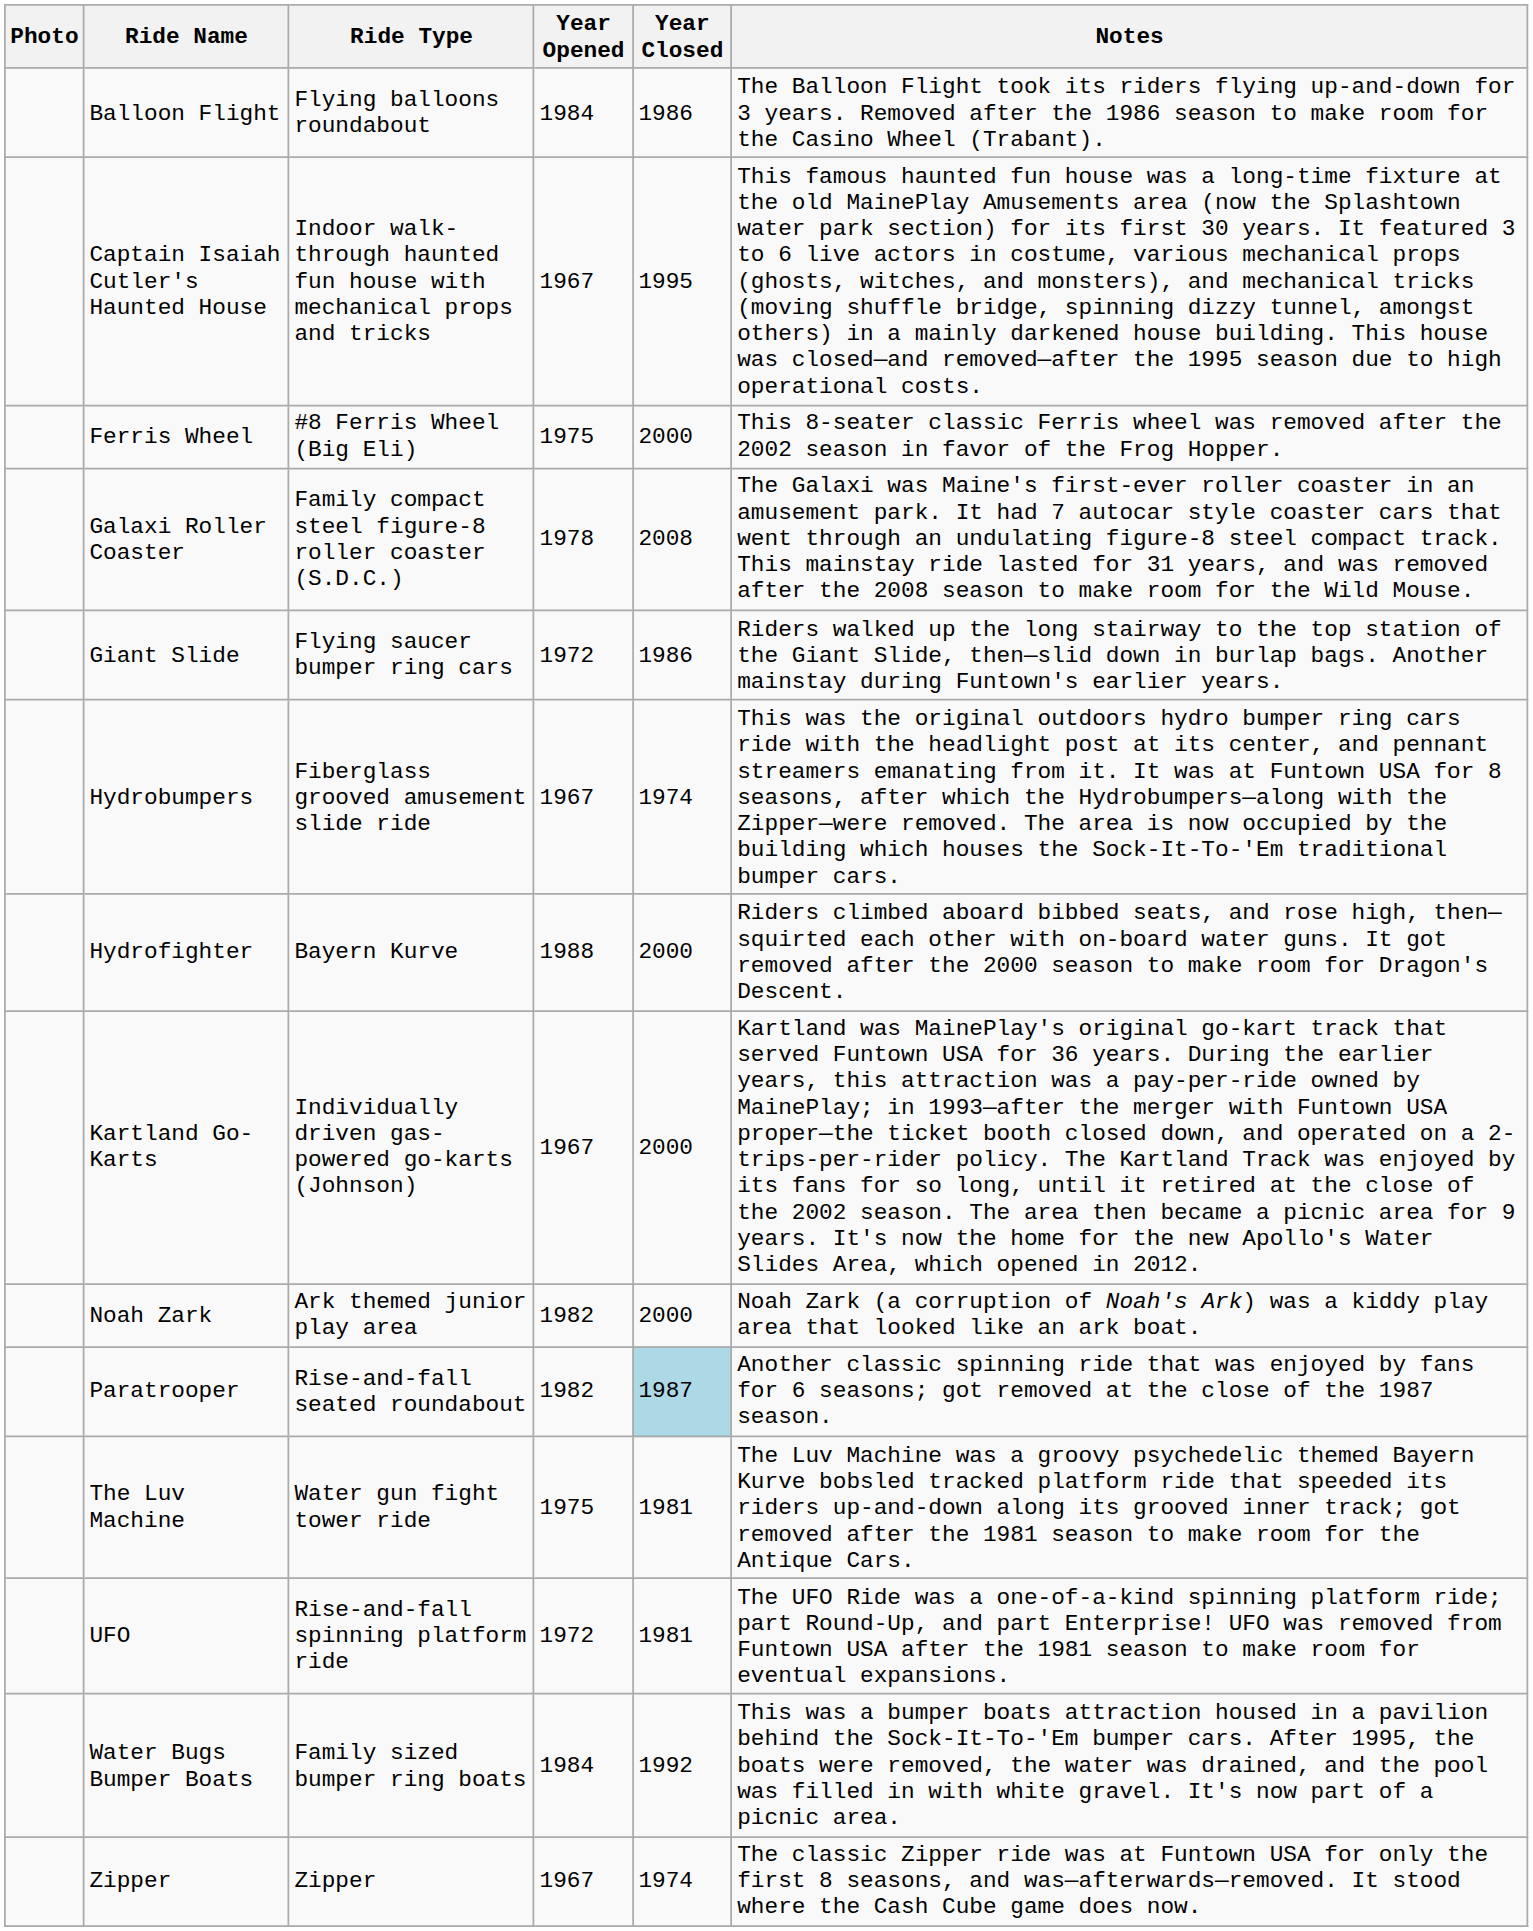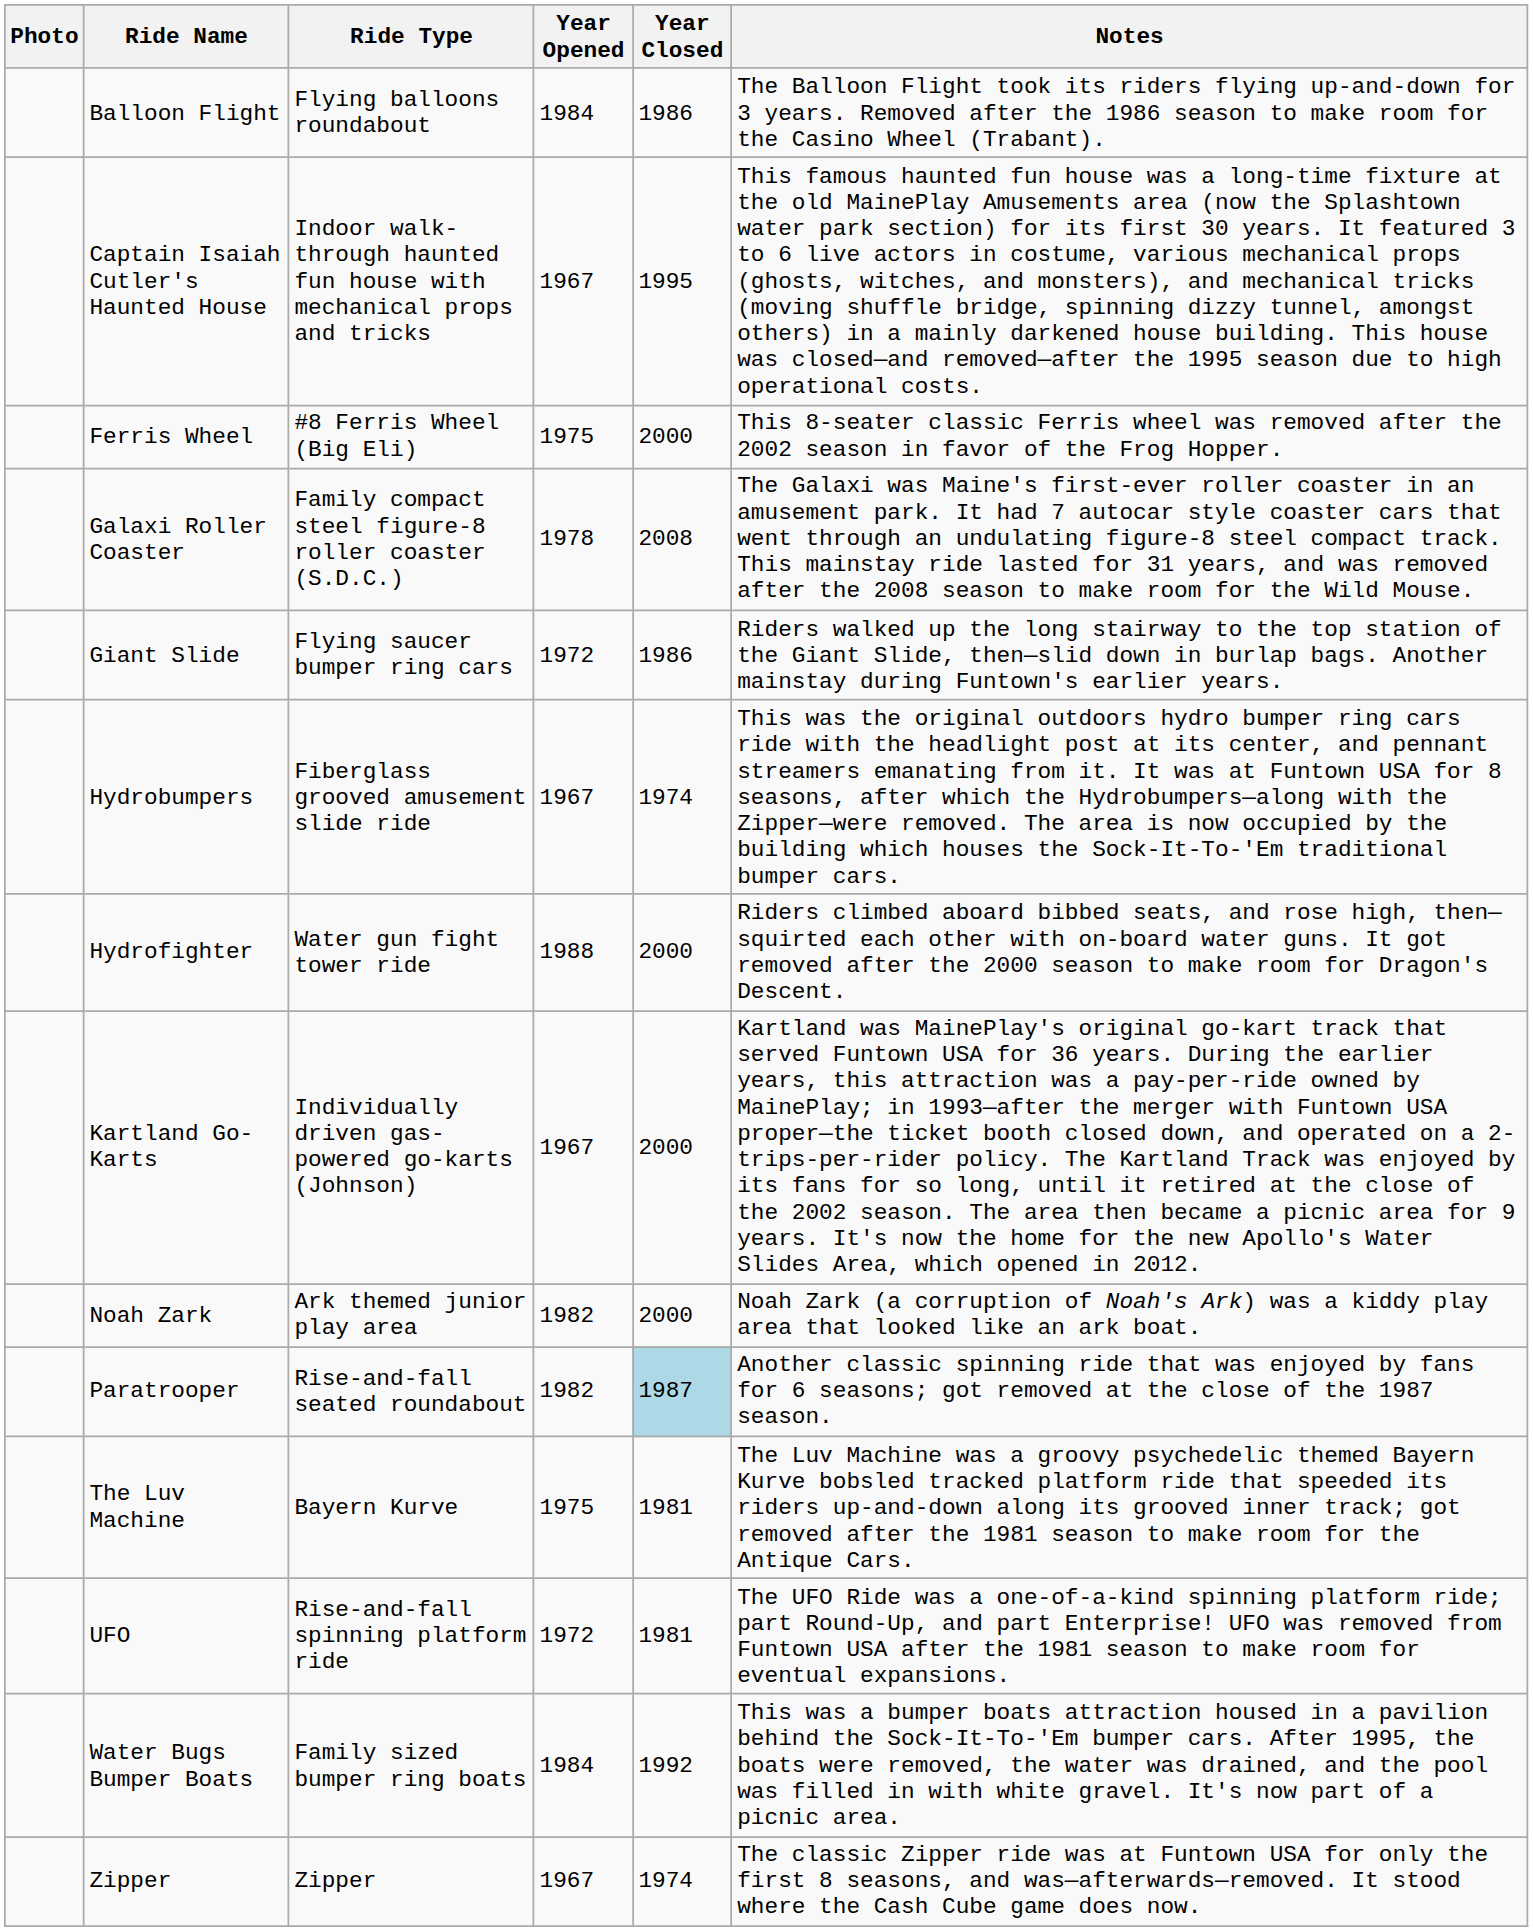Hydrofighter | Ride Type: Bayern Kurve -> Water gun fight tower ride
The Luv Machine | Ride Type: Water gun fight tower ride -> Bayern Kurve
